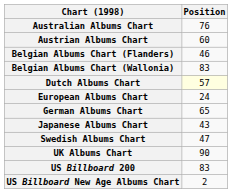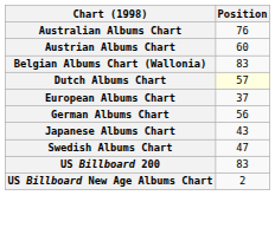- row: Belgian Albums Chart (Flanders) | 46
European Albums Chart | Position: 24 -> 37
German Albums Chart | Position: 65 -> 56
- row: UK Albums Chart | 90
